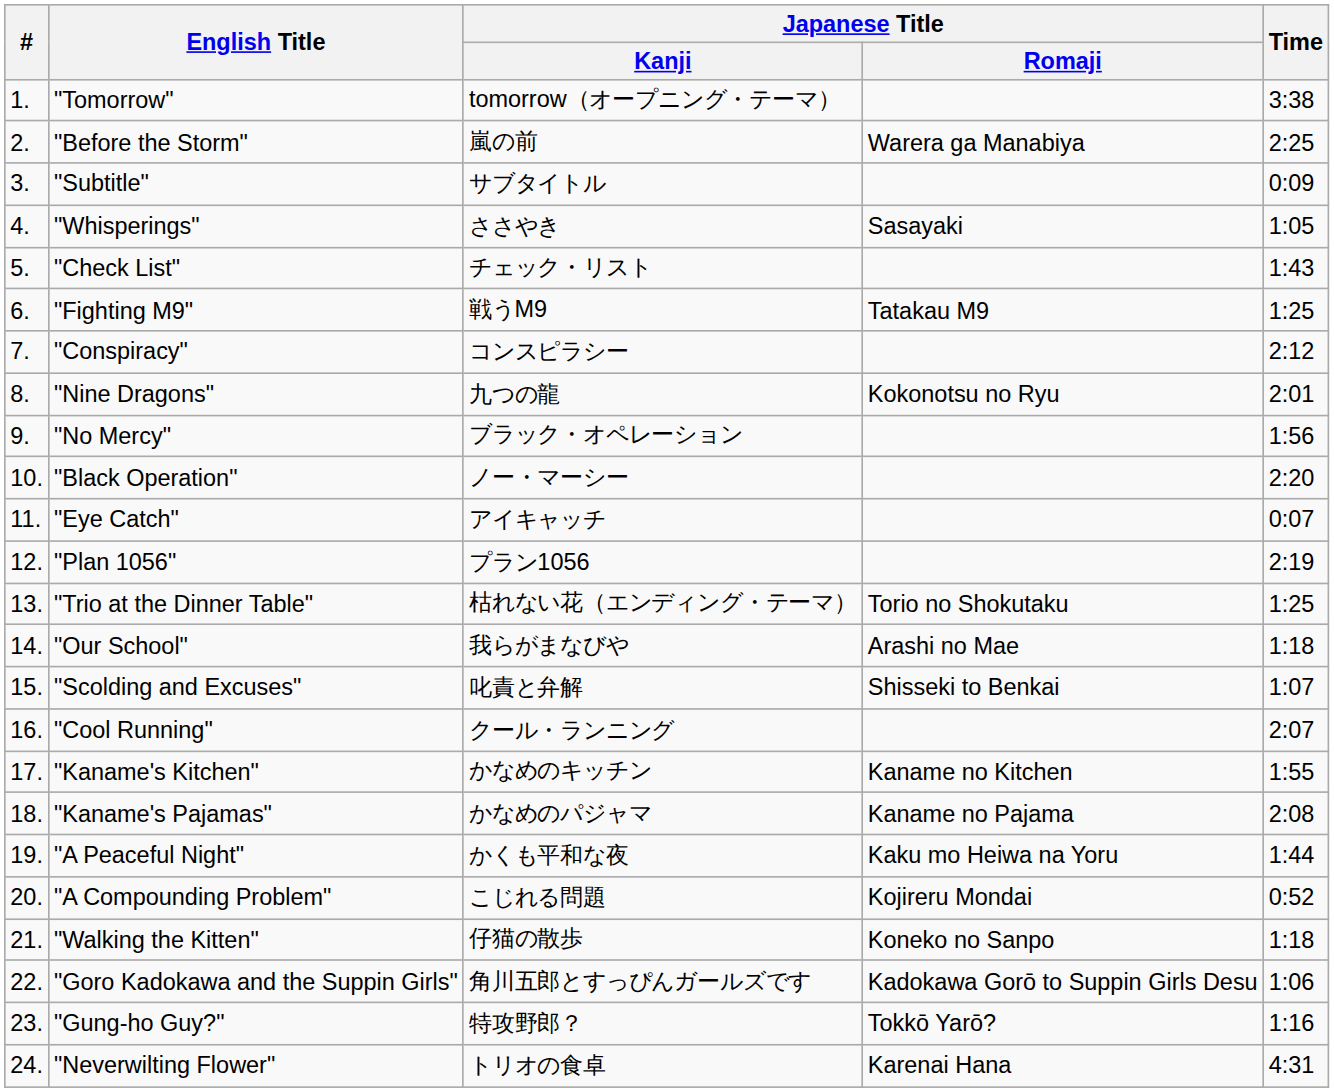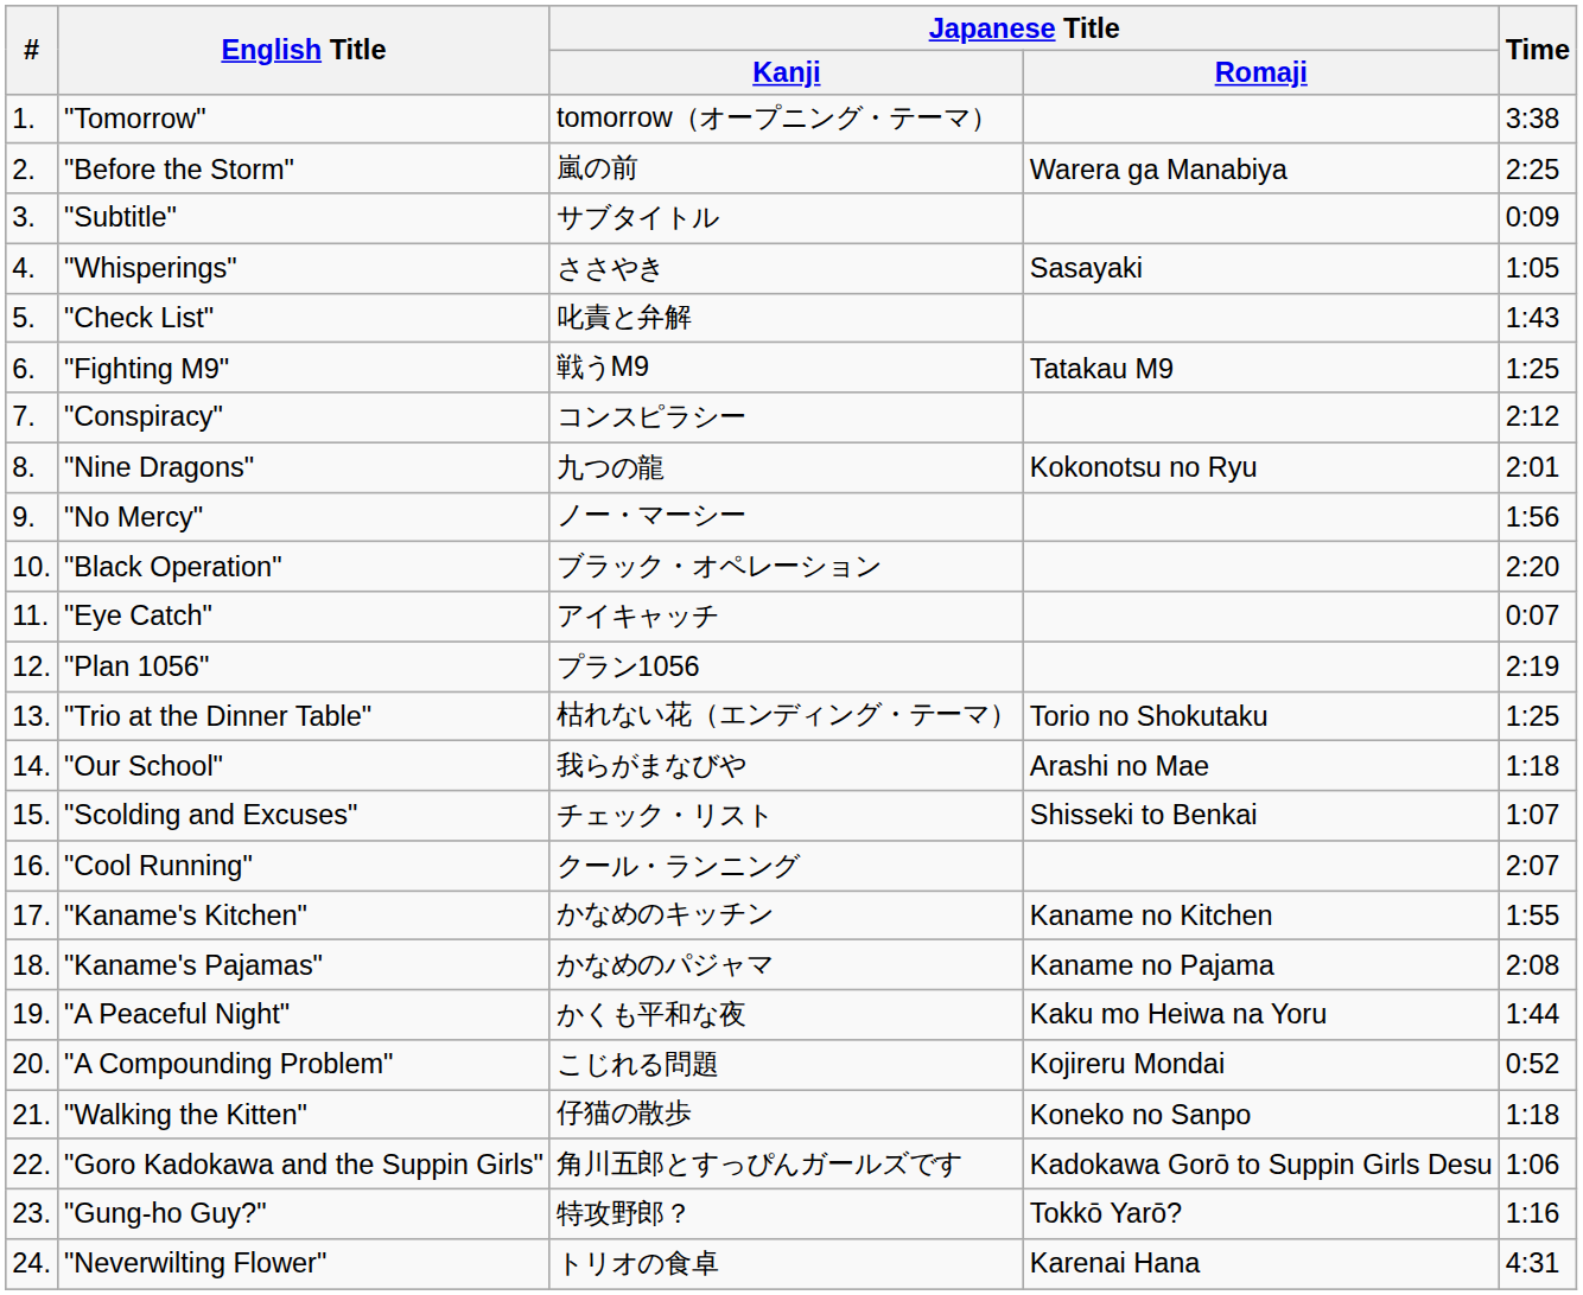"Check List" | Japanese Title / Kanji: チェック・リスト -> 叱責と弁解
"No Mercy" | Japanese Title / Kanji: ブラック・オペレーション -> ノー・マーシー
"Black Operation" | Japanese Title / Kanji: ノー・マーシー -> ブラック・オペレーション
"Scolding and Excuses" | Japanese Title / Kanji: 叱責と弁解 -> チェック・リスト
